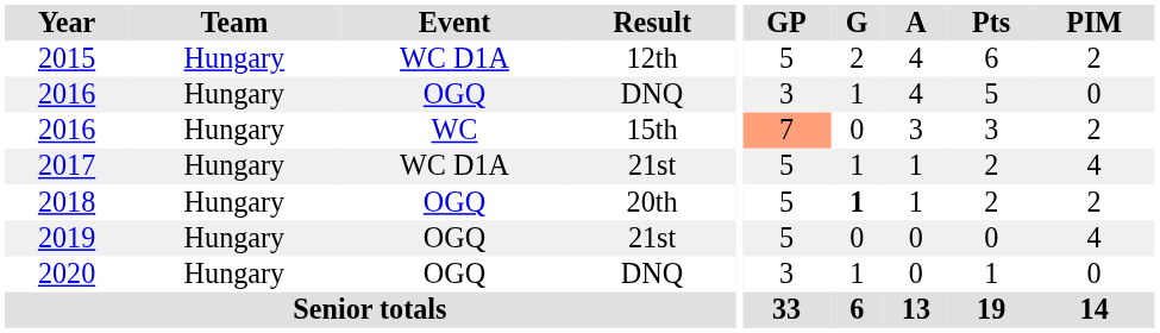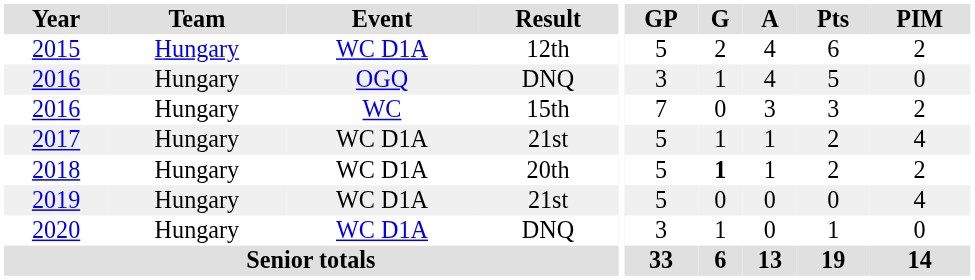2016 / 15th | GP: lightsalmon background -> no background
2018 | Event: OGQ -> WC D1A
2019 | Event: OGQ -> WC D1A
2020 | Event: OGQ -> WC D1A
